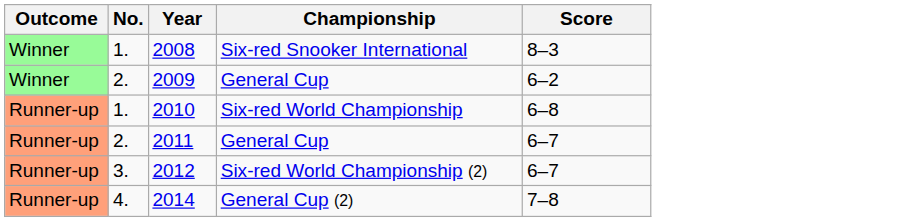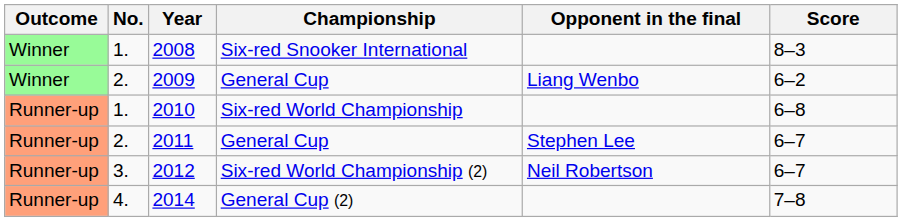+ column: Opponent in the final | Liang Wenbo | Stephen Lee | Neil Robertson
